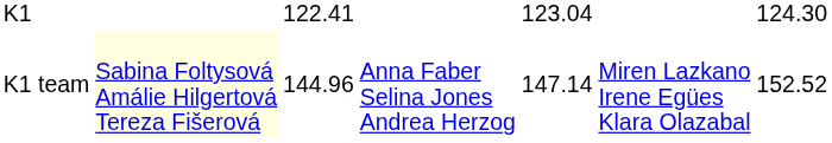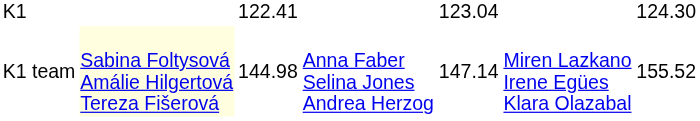K1 team | column 3: 144.96 -> 144.98
K1 team | column 7: 152.52 -> 155.52
